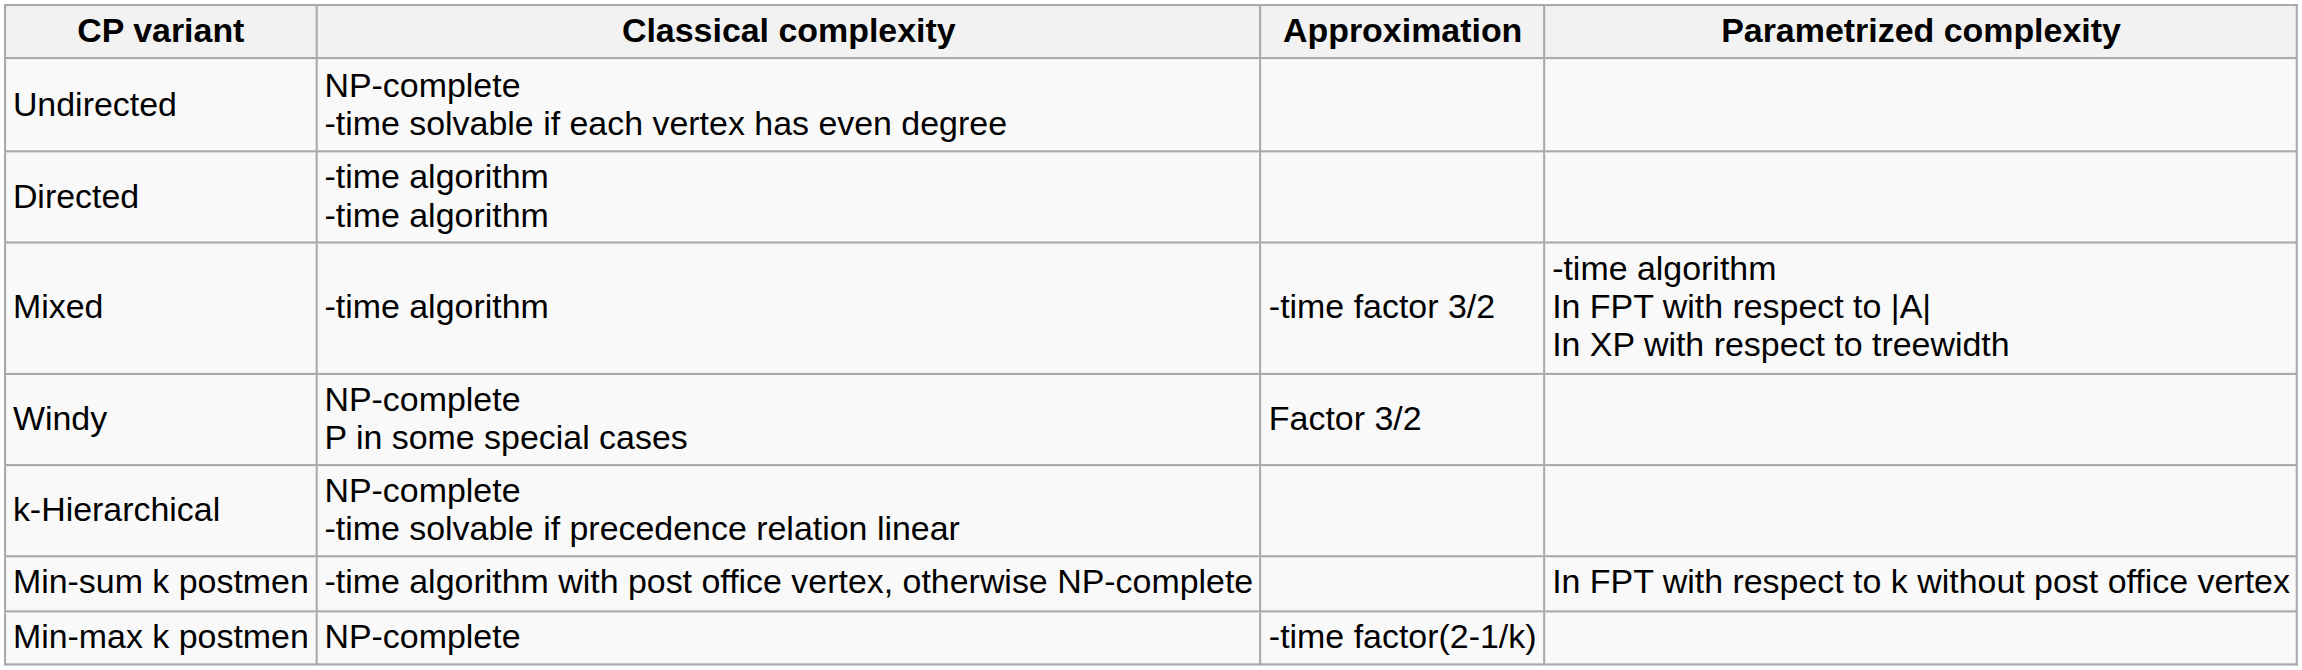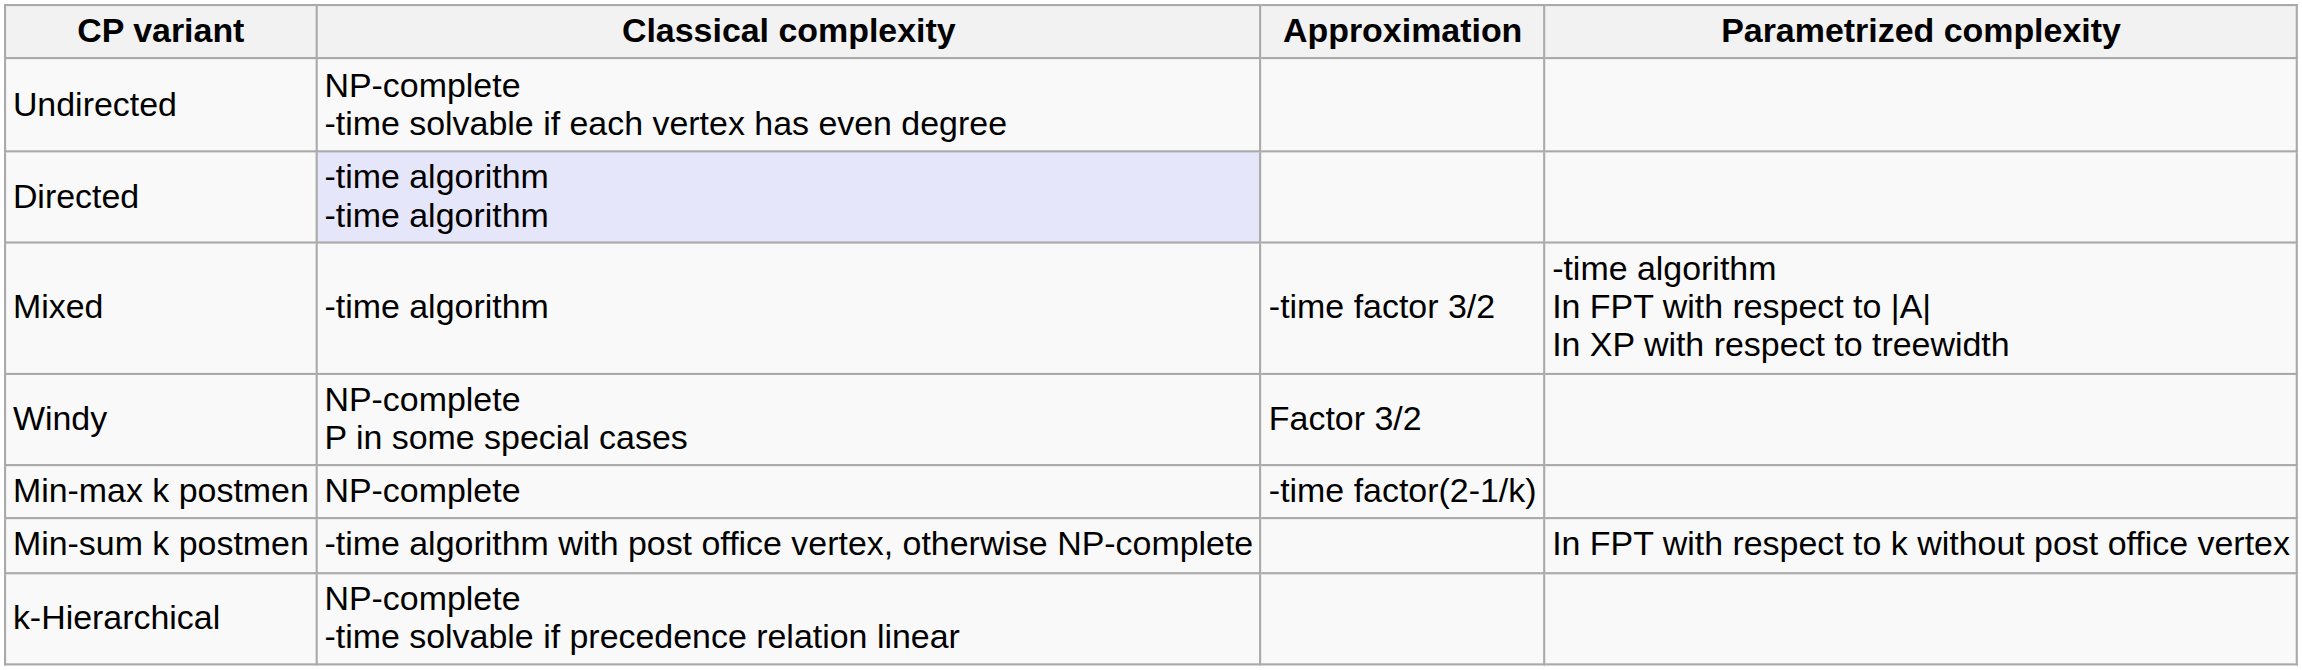Directed | Classical complexity: no background -> lavender background
rows swapped: k-Hierarchical <-> Min-max k postmen
